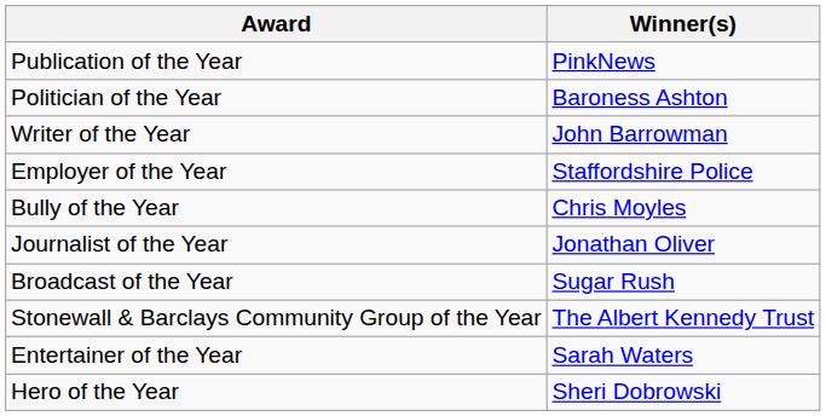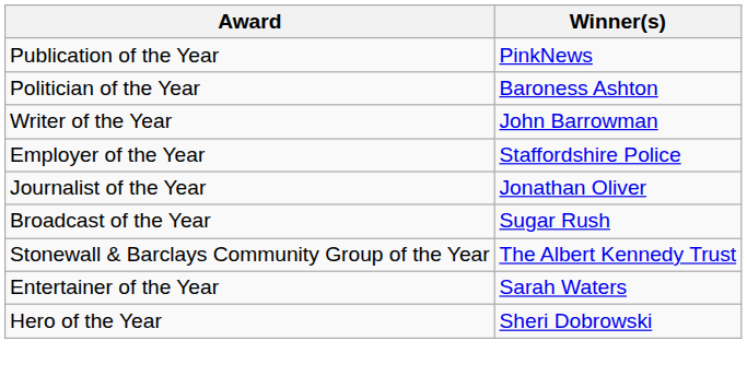- row: Bully of the Year | Chris Moyles
